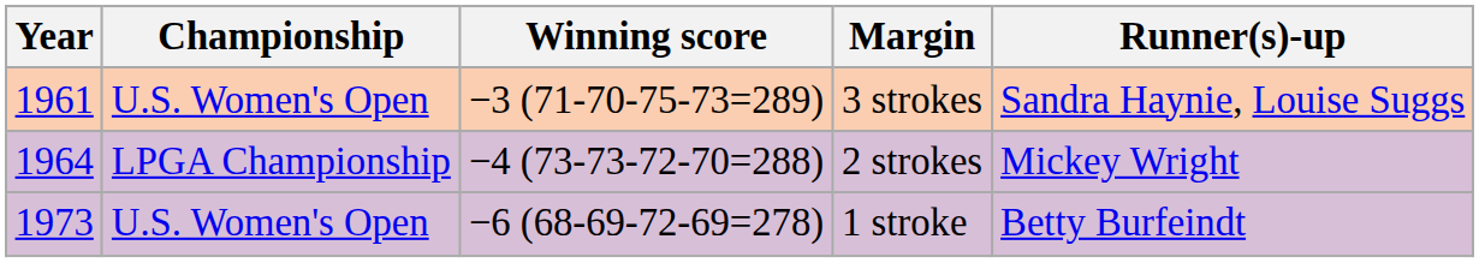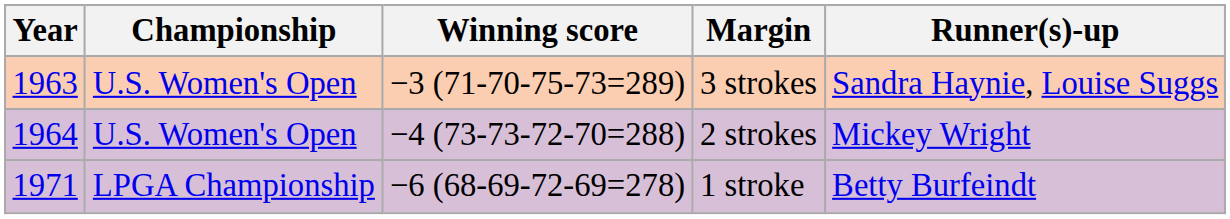3 strokes | Year: 1961 -> 1963
2 strokes | Championship: LPGA Championship -> U.S. Women's Open
1 stroke | Year: 1973 -> 1971
1 stroke | Championship: U.S. Women's Open -> LPGA Championship
